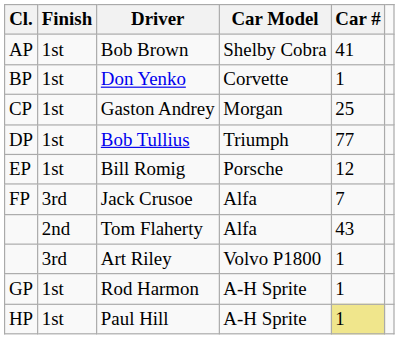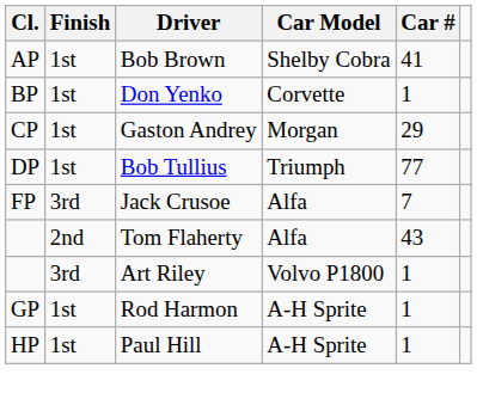Gaston Andrey | Car #: 25 -> 29
- row: EP | 1st | Bill Romig | Porsche | 12
Paul Hill | Car #: khaki background -> no background
